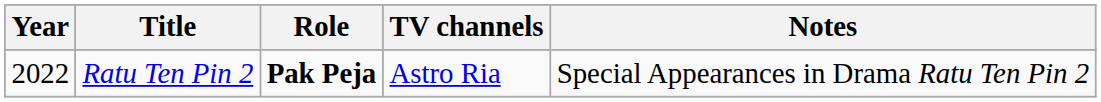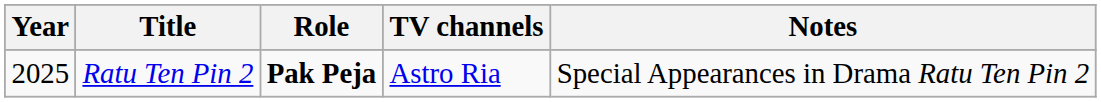Ratu Ten Pin 2 | Year: 2022 -> 2025
